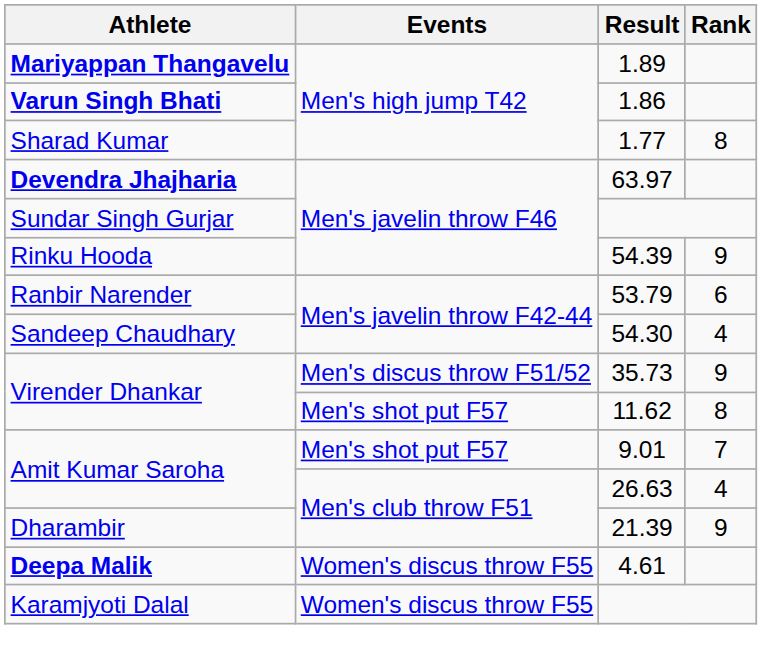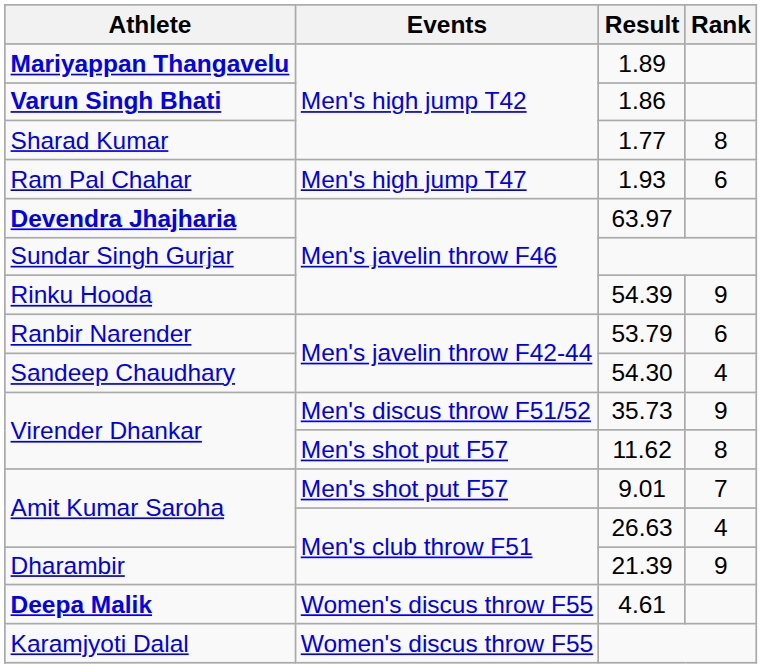+ row: Ram Pal Chahar | Men's high jump T47 | 1.93 | 6
